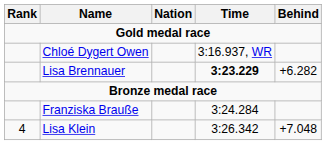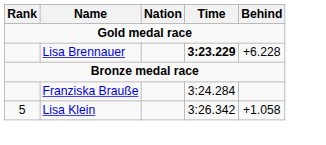- row: Chloé Dygert Owen | 3:16.937, WR
Lisa Brennauer | Behind: +6.282 -> +6.228
Lisa Klein | Rank: 4 -> 5
Lisa Klein | Behind: +7.048 -> +1.058
